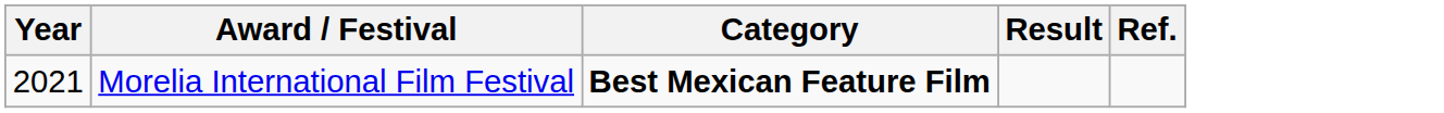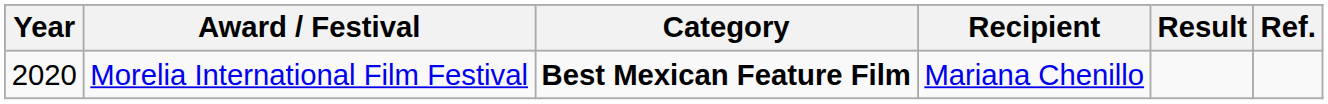+ column: Recipient | Mariana Chenillo
Morelia International Film Festival | Year: 2021 -> 2020
